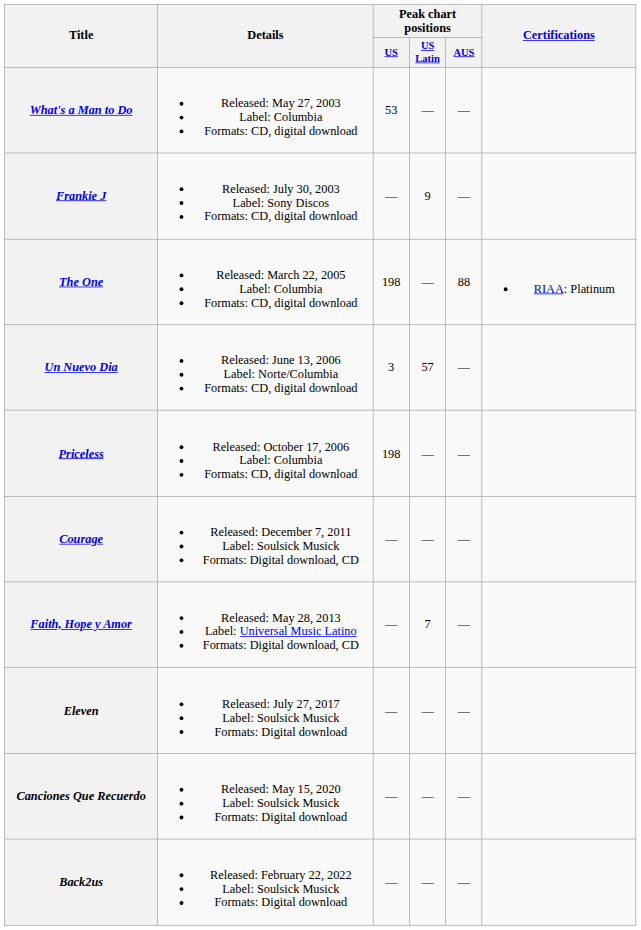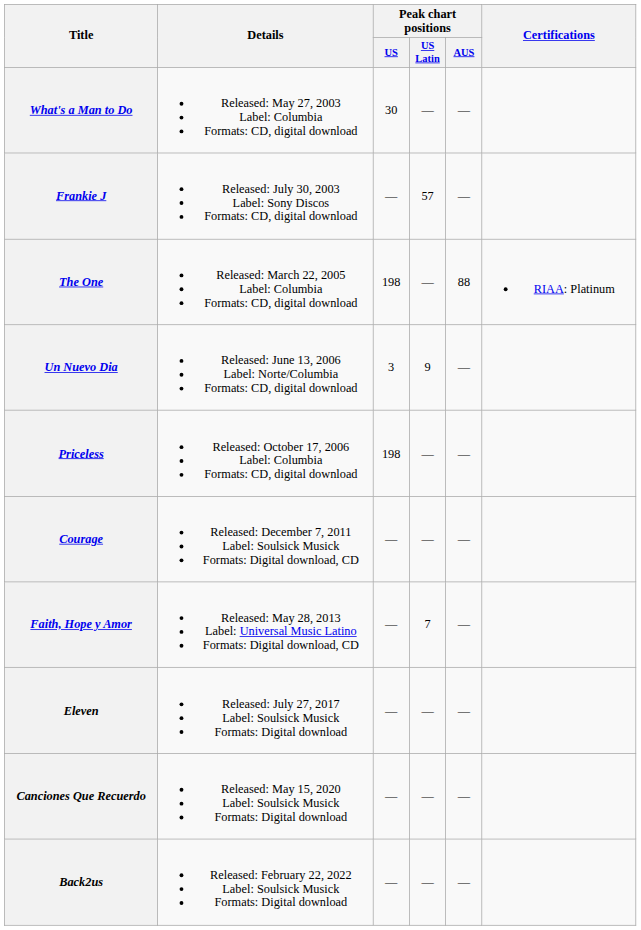What's a Man to Do | Peak chart positions / US: 53 -> 30
Frankie J | Peak chart positions / US Latin: 9 -> 57
Un Nuevo Dia | Peak chart positions / US Latin: 57 -> 9
